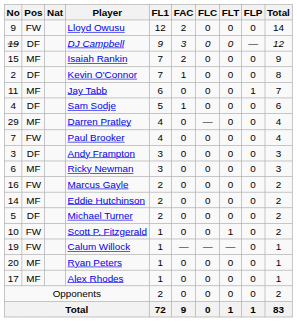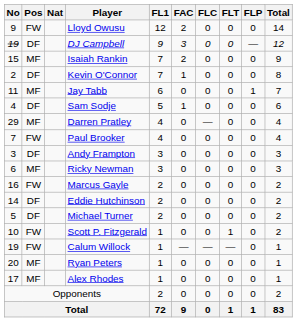Eddie Hutchinson | Pos: MF -> DF
